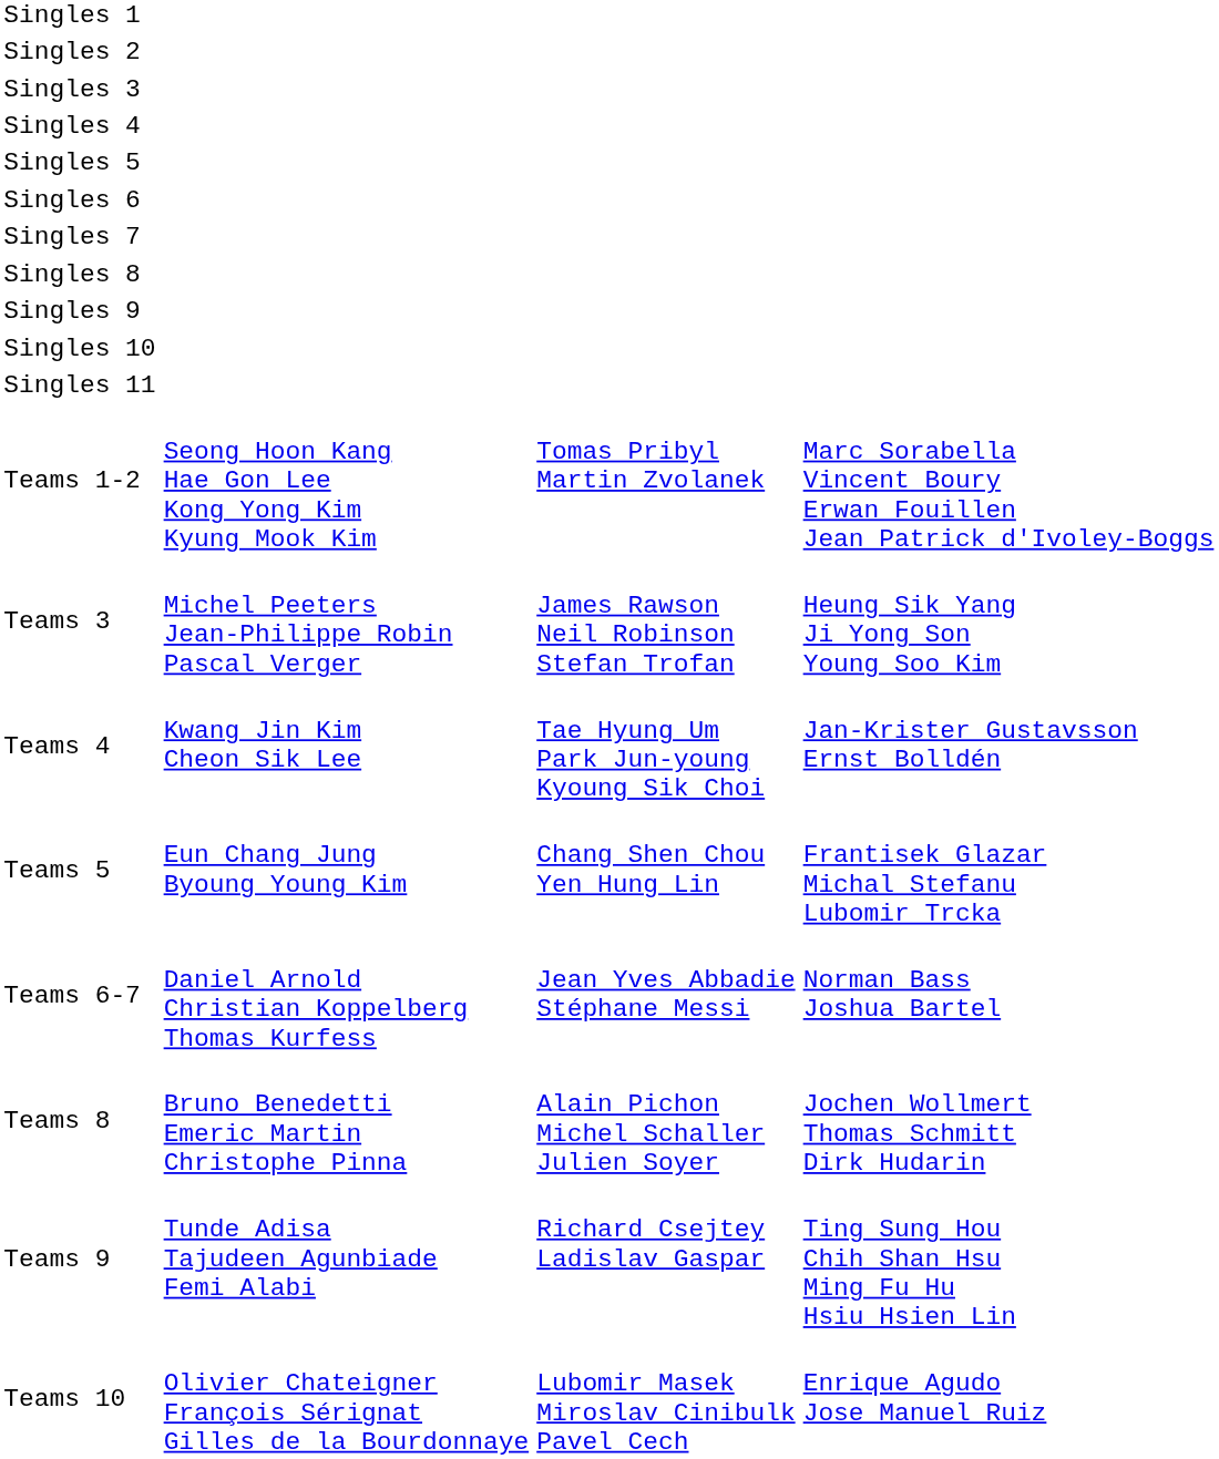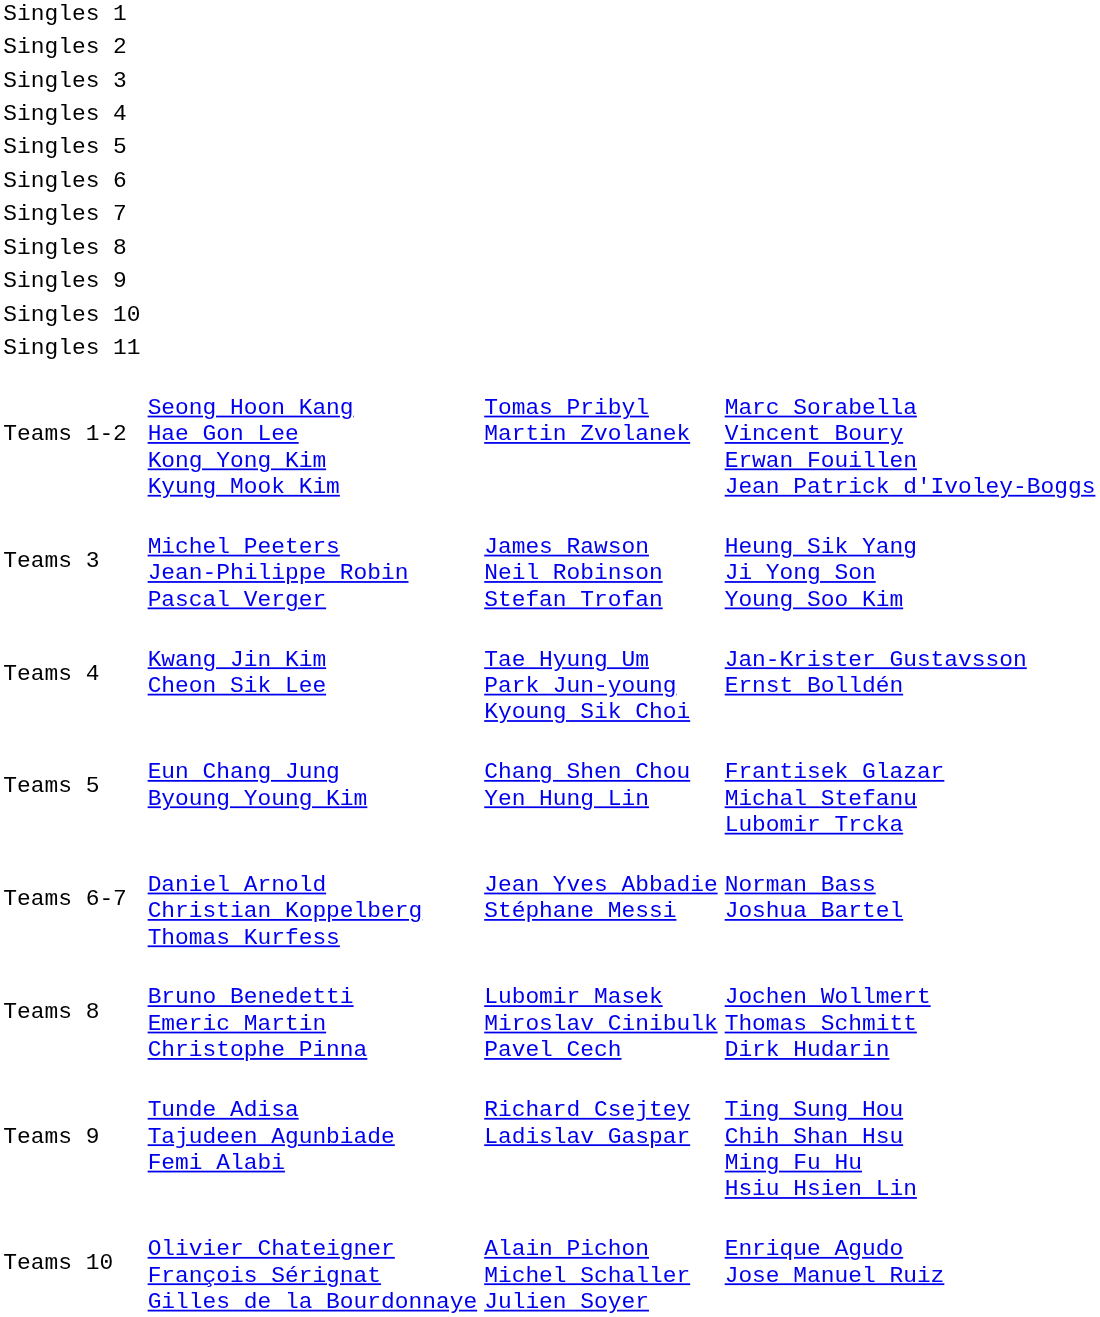Teams 8 | column 3: Alain Pichon Michel Schaller Julien Soyer -> Lubomir Masek Miroslav Cinibulk Pavel Cech
Teams 10 | column 3: Lubomir Masek Miroslav Cinibulk Pavel Cech -> Alain Pichon Michel Schaller Julien Soyer
